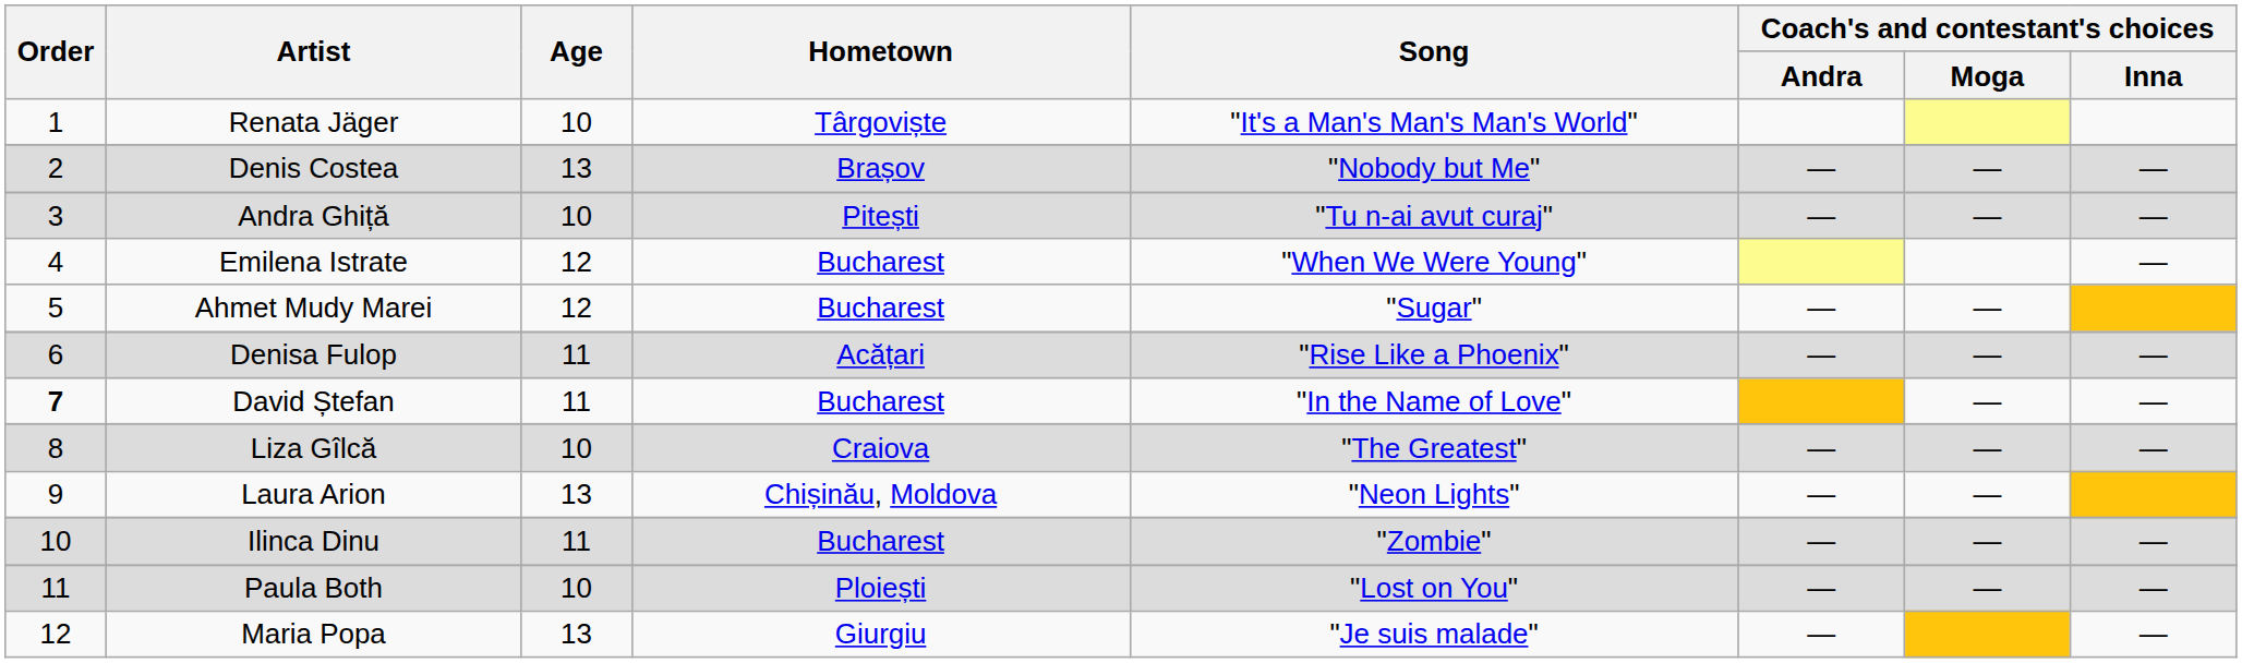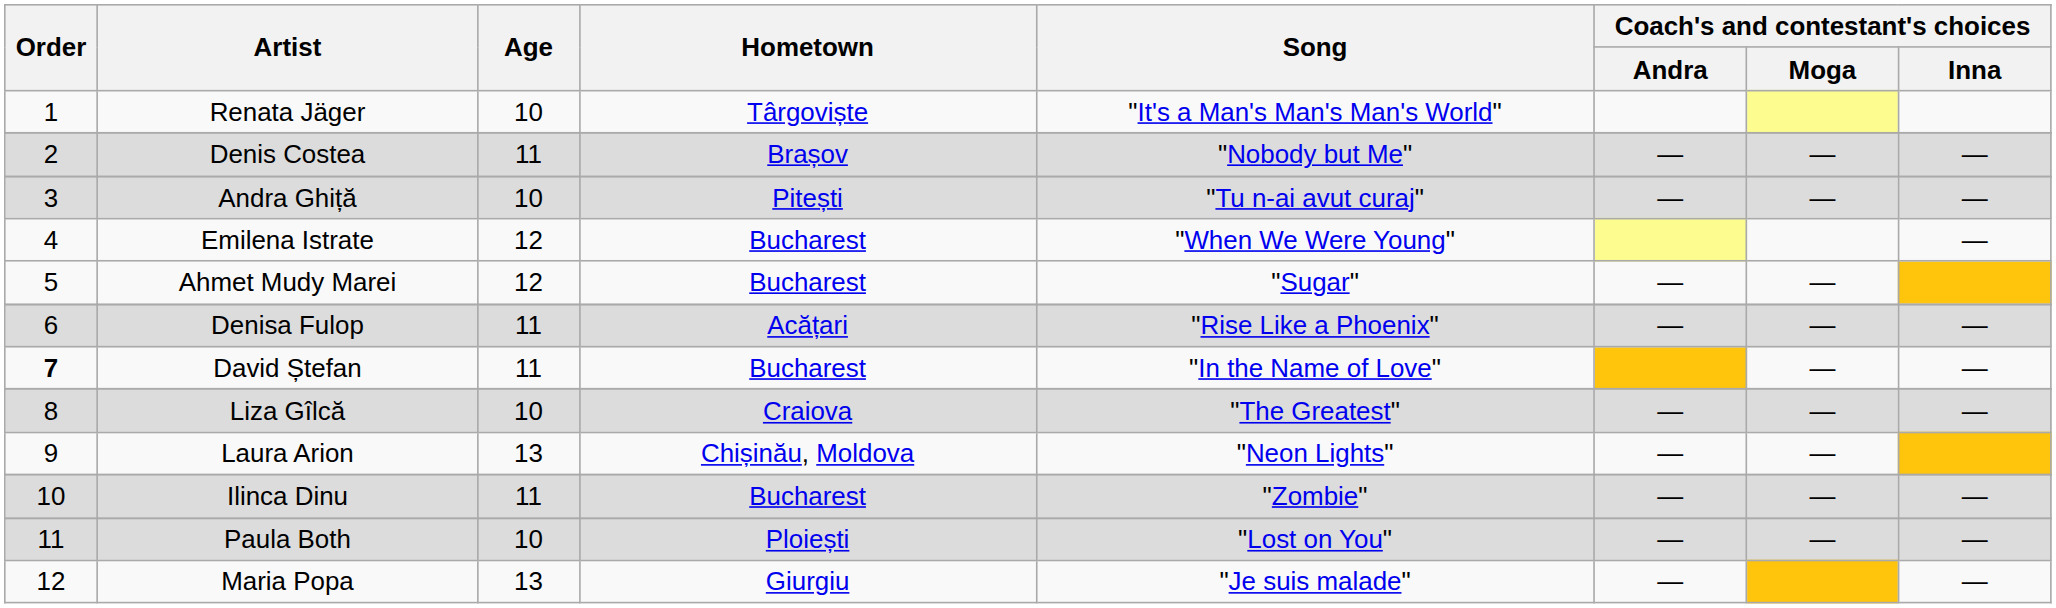Denis Costea | Age: 13 -> 11
